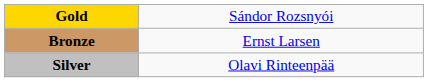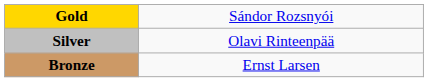rows swapped: Silver <-> Bronze
